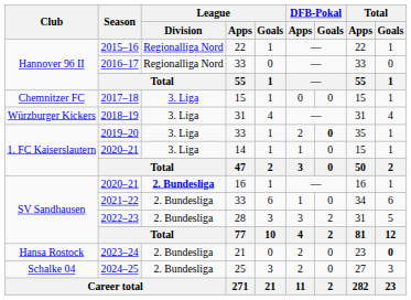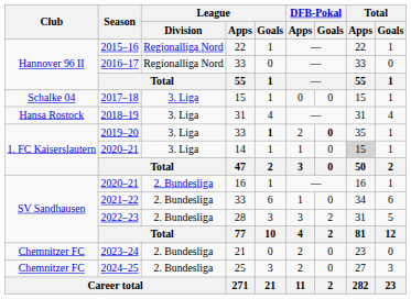2017–18 | Club: Chemnitzer FC -> Schalke 04
2018–19 | Club: Würzburger Kickers -> Hansa Rostock
2019–20 | League / Goals: normal -> bold
2020–21 / 14 | Total / Apps: no background -> lightgrey background
2020–21 / 16 | League / Division: bold -> normal
2023–24 | Club: Hansa Rostock -> Chemnitzer FC
2023–24 | Total / Goals: bold -> normal
2024–25 | Club: Schalke 04 -> Chemnitzer FC
